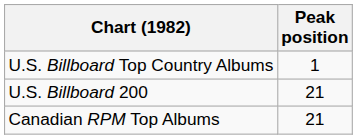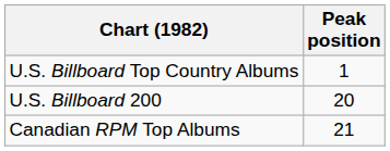U.S. Billboard 200 | Peak position: 21 -> 20
